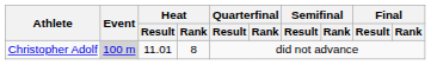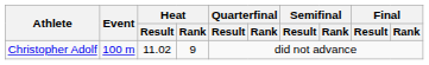Christopher Adolf | Event: lightgrey background -> no background
Christopher Adolf | Heat / Result: 11.01 -> 11.02
Christopher Adolf | Heat / Rank: 8 -> 9
